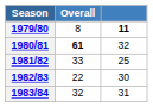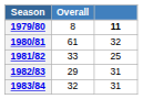1980/81 | Overall: bold -> normal
1982/83 | Overall: 22 -> 29
1982/83 | column 3: 30 -> 31
